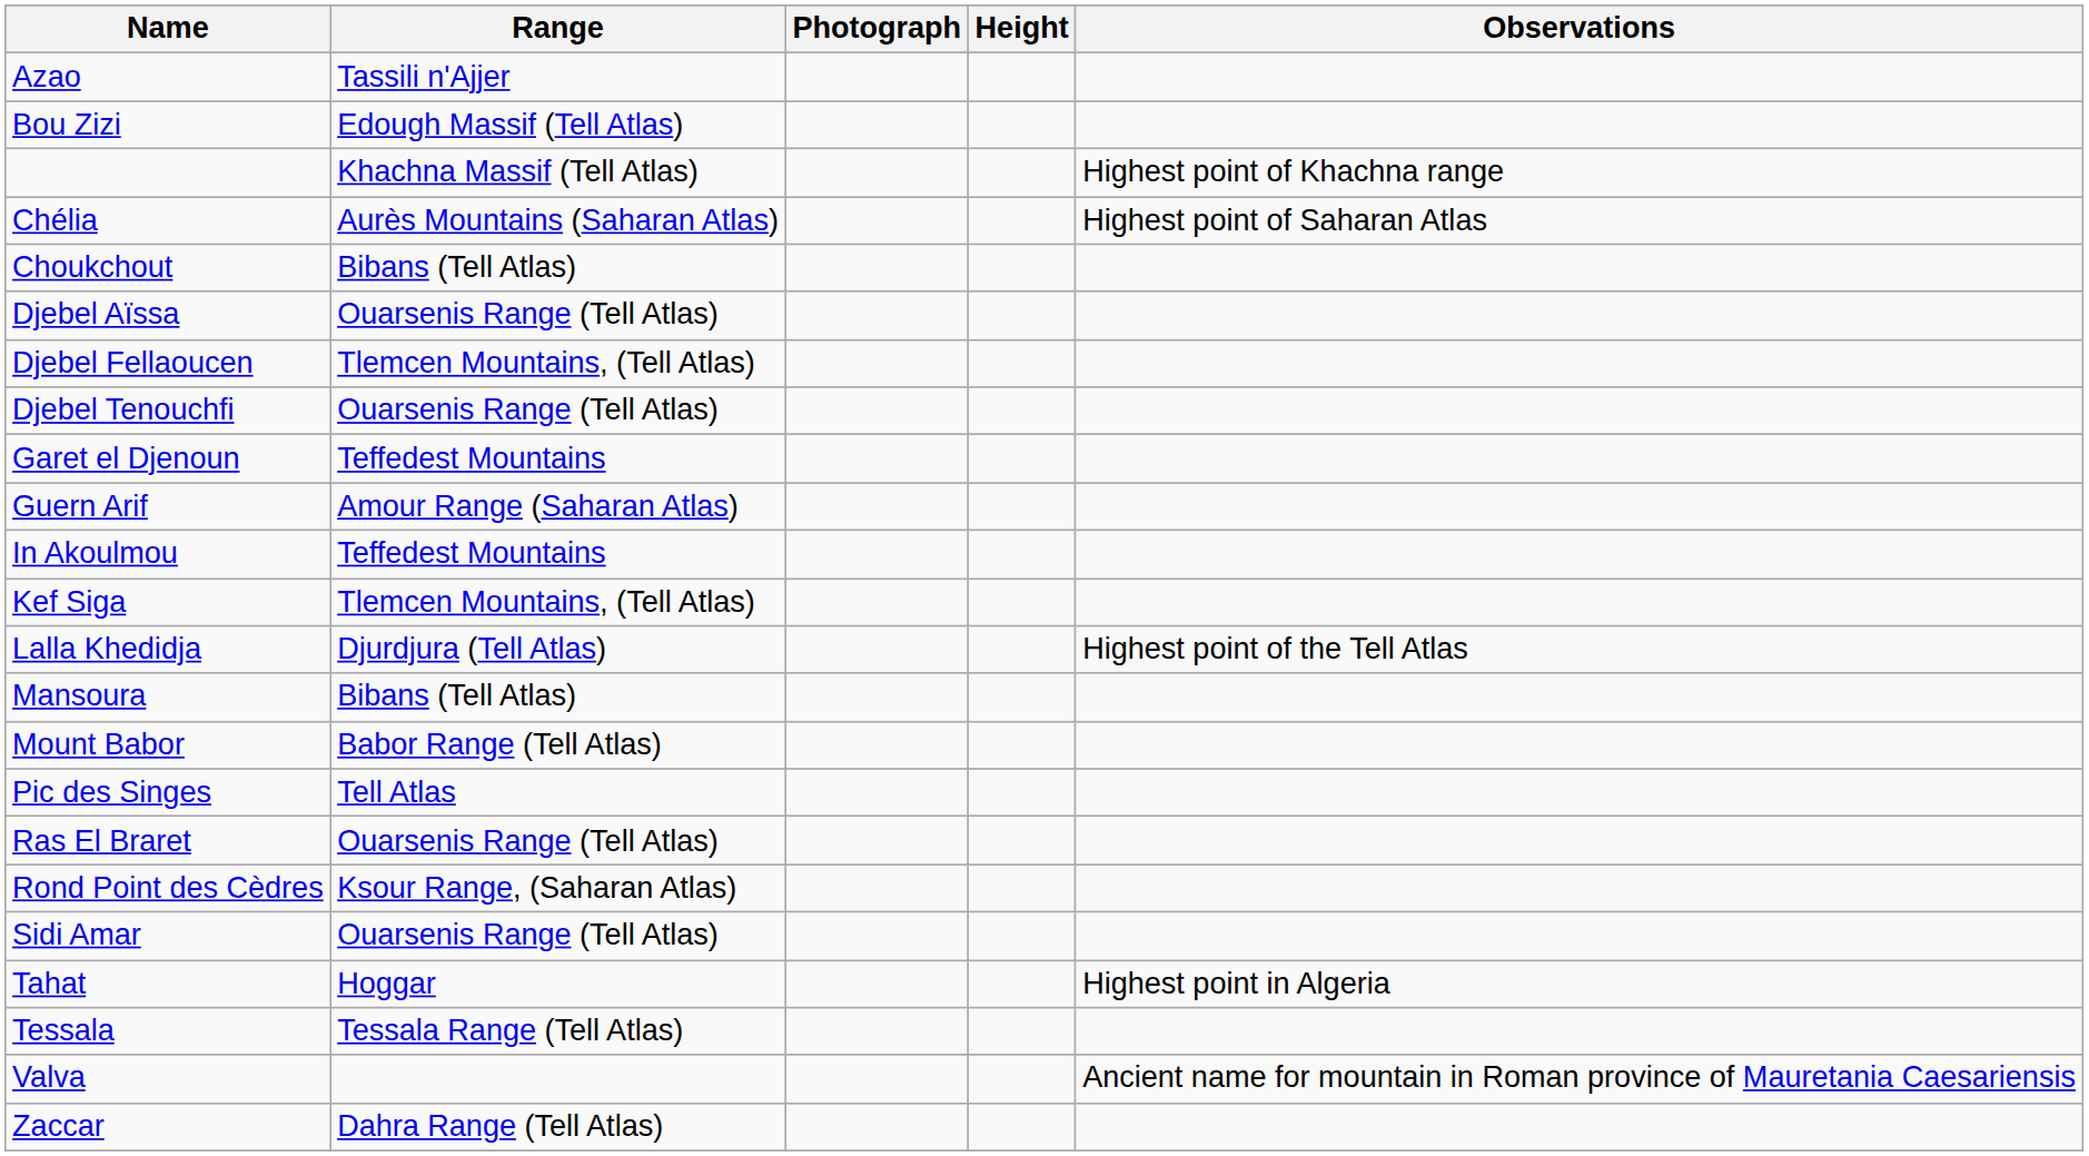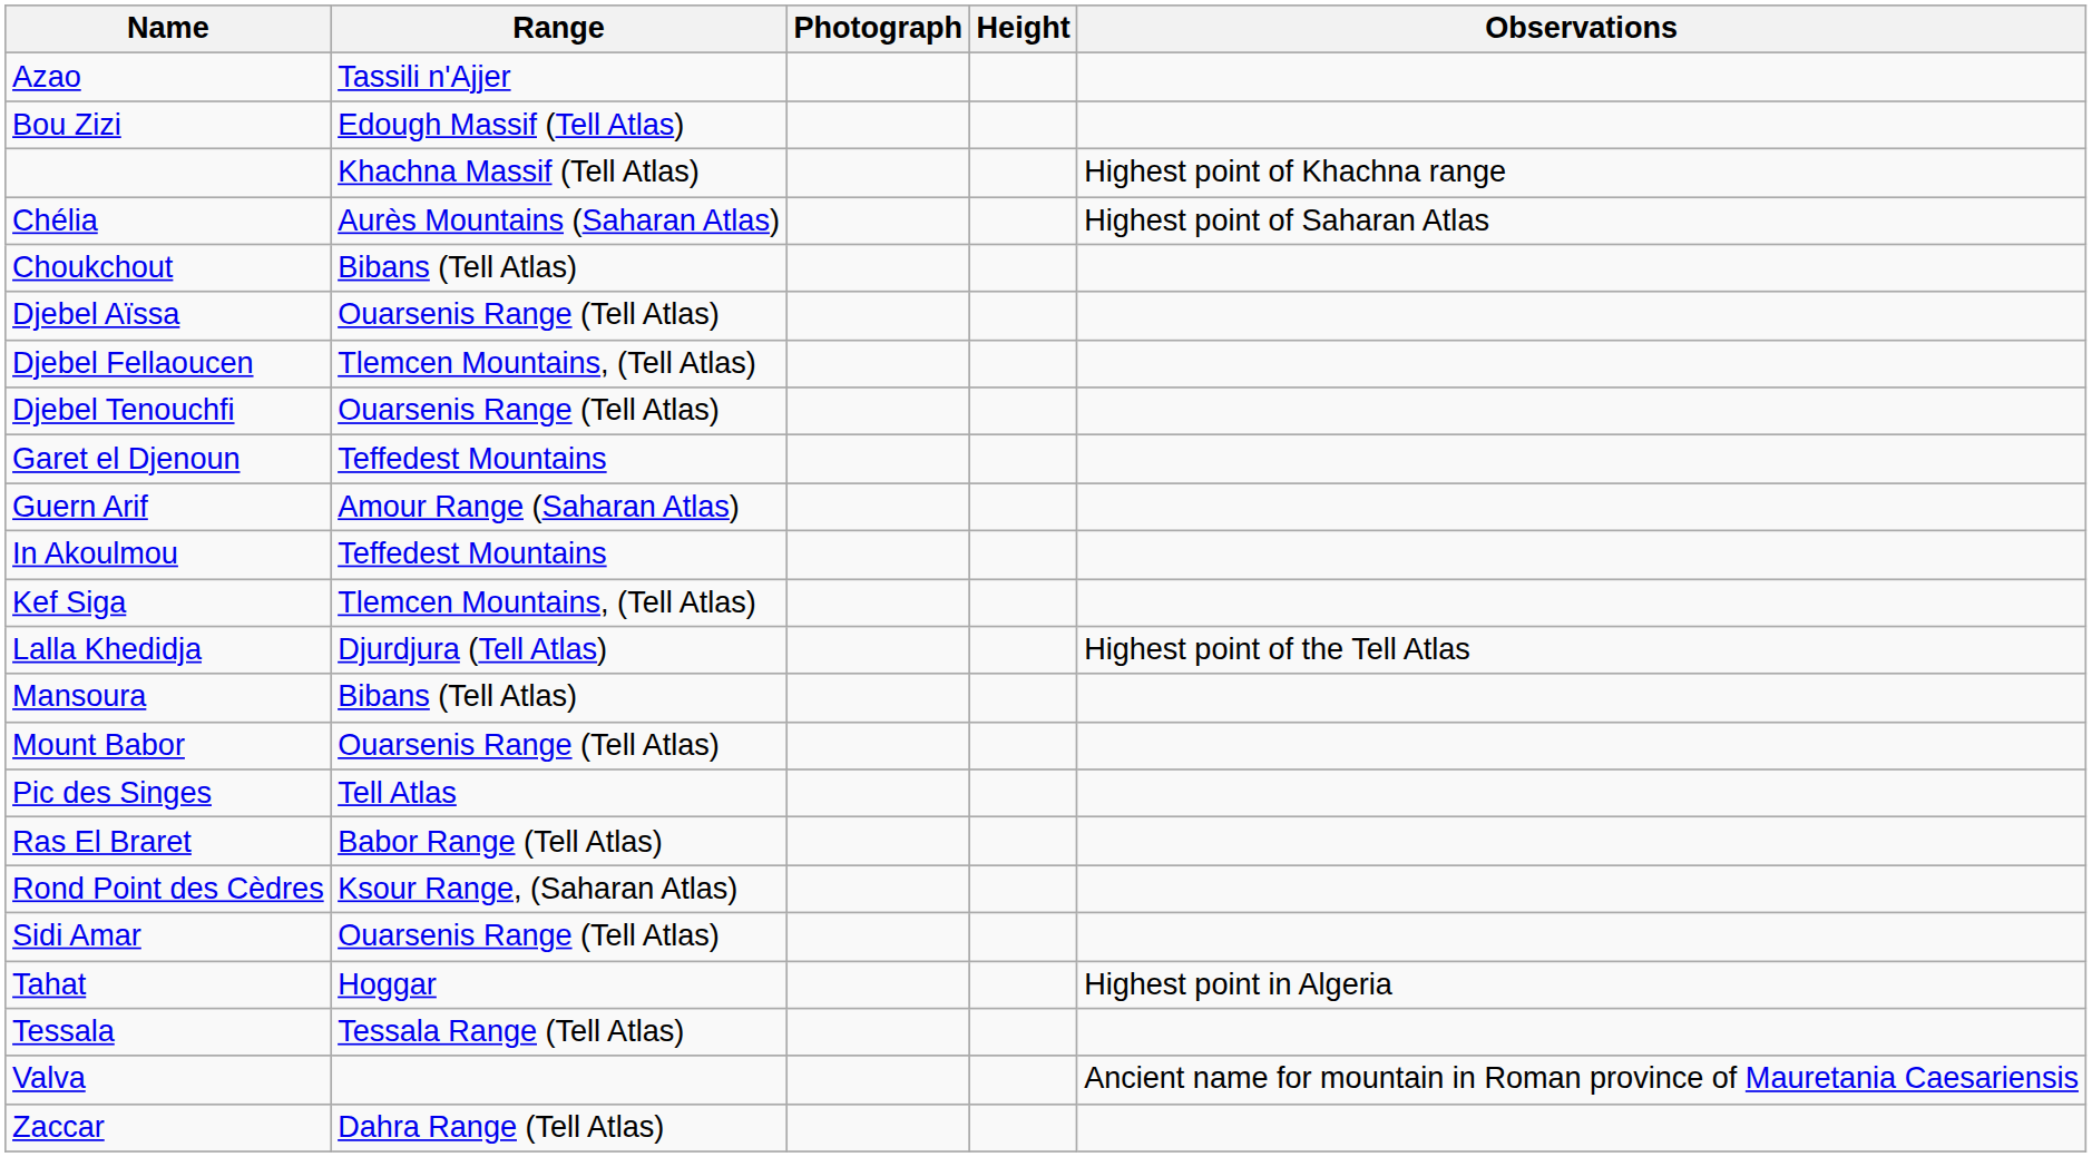Mount Babor | Range: Babor Range (Tell Atlas) -> Ouarsenis Range (Tell Atlas)
Ras El Braret | Range: Ouarsenis Range (Tell Atlas) -> Babor Range (Tell Atlas)
